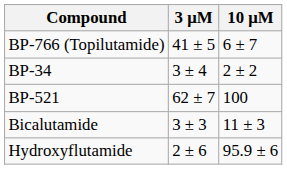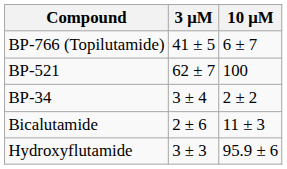rows swapped: BP-521 <-> BP-34
Bicalutamide | 3 μM: 3 ± 3 -> 2 ± 6
Hydroxyflutamide | 3 μM: 2 ± 6 -> 3 ± 3
